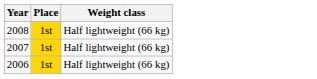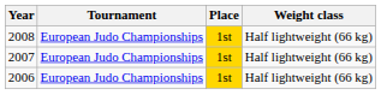+ column: Tournament | European Judo Championships | European Judo Championships | European Judo Championships
